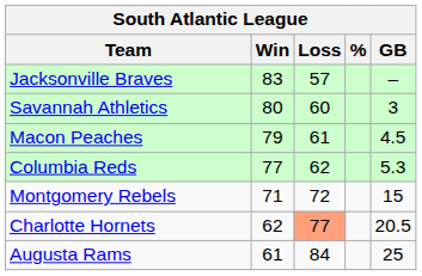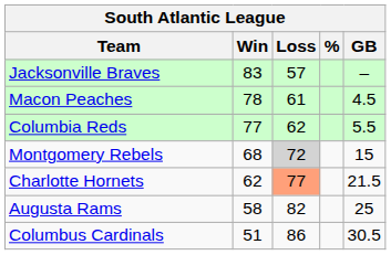- row: Savannah Athletics | 80 | 60 | 3
Macon Peaches | Win: 79 -> 78
Columbia Reds | GB: 5.3 -> 5.5
Montgomery Rebels | Win: 71 -> 68
Montgomery Rebels | Loss: no background -> lightgrey background
Charlotte Hornets | GB: 20.5 -> 21.5
Augusta Rams | Win: 61 -> 58
Augusta Rams | Loss: 84 -> 82
+ row: Columbus Cardinals | 51 | 86 | 30.5
